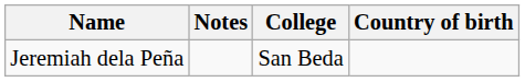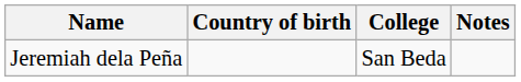columns swapped: Country of birth <-> Notes
